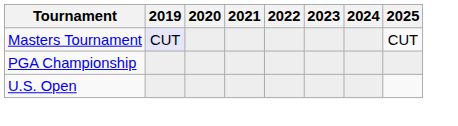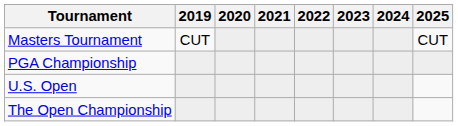Masters Tournament | 2019: lavender background -> no background
+ row: The Open Championship
